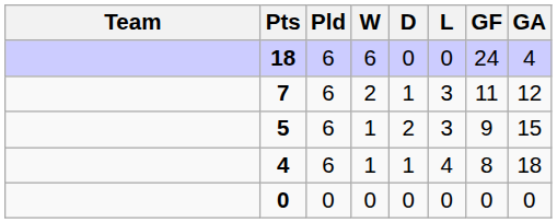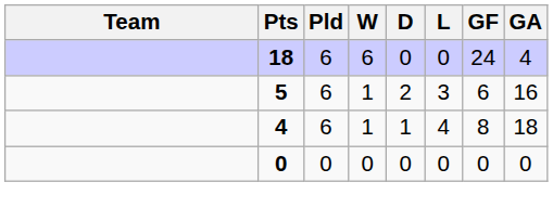- row: 7 | 6 | 2 | 1 | 3 | 11 | 12
5 | GF: 9 -> 6
5 | GA: 15 -> 16
